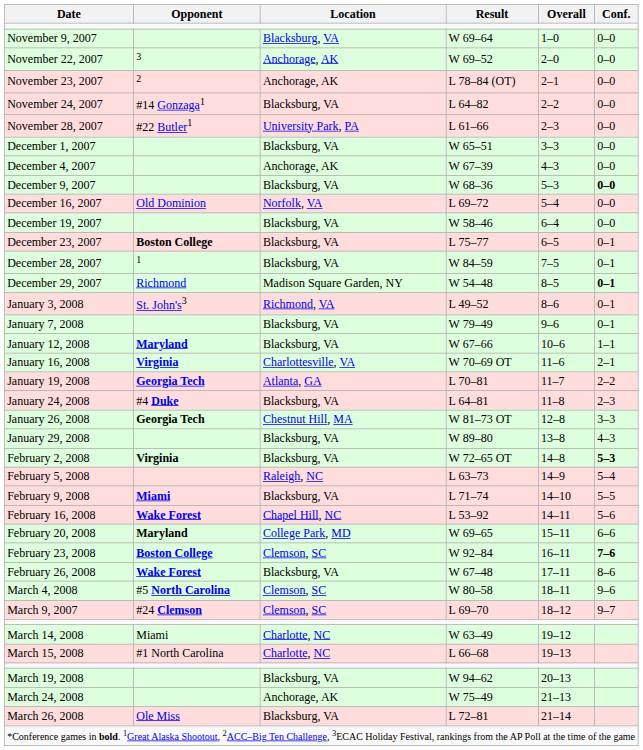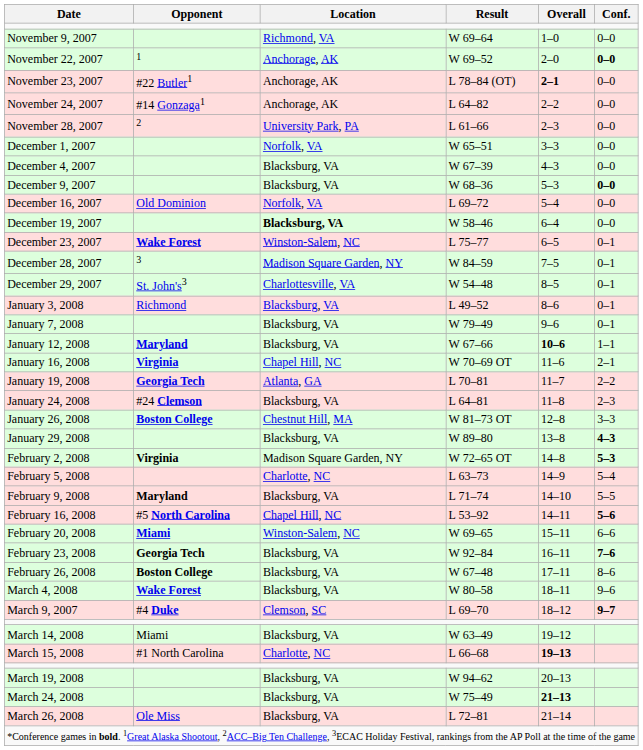November 9, 2007 | Location: Blacksburg, VA -> Richmond, VA
November 22, 2007 | Opponent: 3 -> 1
November 22, 2007 | Conf.: normal -> bold
November 23, 2007 | Opponent: 2 -> #22 Butler1
November 23, 2007 | Overall: normal -> bold
November 24, 2007 | Location: Blacksburg, VA -> Anchorage, AK
November 28, 2007 | Opponent: #22 Butler1 -> 2
December 1, 2007 | Location: Blacksburg, VA -> Norfolk, VA
December 4, 2007 | Location: Anchorage, AK -> Blacksburg, VA
December 19, 2007 | Location: normal -> bold
December 23, 2007 | Opponent: Boston College -> Wake Forest
December 23, 2007 | Location: Blacksburg, VA -> Winston-Salem, NC
December 28, 2007 | Opponent: 1 -> 3
December 28, 2007 | Location: Blacksburg, VA -> Madison Square Garden, NY
December 29, 2007 | Opponent: Richmond -> St. John's3
December 29, 2007 | Location: Madison Square Garden, NY -> Charlottesville, VA
December 29, 2007 | Conf.: bold -> normal
January 3, 2008 | Opponent: St. John's3 -> Richmond
January 3, 2008 | Location: Richmond, VA -> Blacksburg, VA
January 12, 2008 | Overall: normal -> bold
January 16, 2008 | Location: Charlottesville, VA -> Chapel Hill, NC
January 24, 2008 | Opponent: #4 Duke -> #24 Clemson
January 26, 2008 | Opponent: Georgia Tech -> Boston College
January 29, 2008 | Conf.: normal -> bold
February 2, 2008 | Location: Blacksburg, VA -> Madison Square Garden, NY
February 5, 2008 | Location: Raleigh, NC -> Charlotte, NC
February 9, 2008 | Opponent: Miami -> Maryland
February 16, 2008 | Opponent: Wake Forest -> #5 North Carolina
February 16, 2008 | Conf.: normal -> bold
February 20, 2008 | Opponent: Maryland -> Miami
February 20, 2008 | Location: College Park, MD -> Winston-Salem, NC
February 23, 2008 | Opponent: Boston College -> Georgia Tech
February 23, 2008 | Location: Clemson, SC -> Blacksburg, VA
February 26, 2008 | Opponent: Wake Forest -> Boston College
March 4, 2008 | Opponent: #5 North Carolina -> Wake Forest
March 4, 2008 | Location: Clemson, SC -> Blacksburg, VA
March 9, 2007 | Opponent: #24 Clemson -> #4 Duke
March 9, 2007 | Conf.: normal -> bold
March 14, 2008 | Location: Charlotte, NC -> Blacksburg, VA
March 15, 2008 | Overall: normal -> bold
March 24, 2008 | Location: Anchorage, AK -> Blacksburg, VA
March 24, 2008 | Overall: normal -> bold
